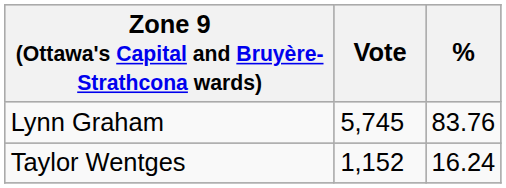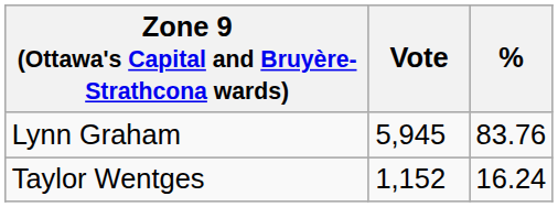Lynn Graham | Vote: 5,745 -> 5,945
